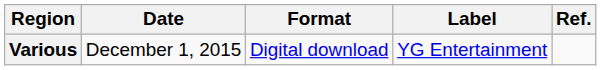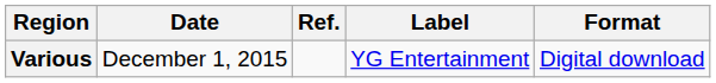columns swapped: Format <-> Ref.
